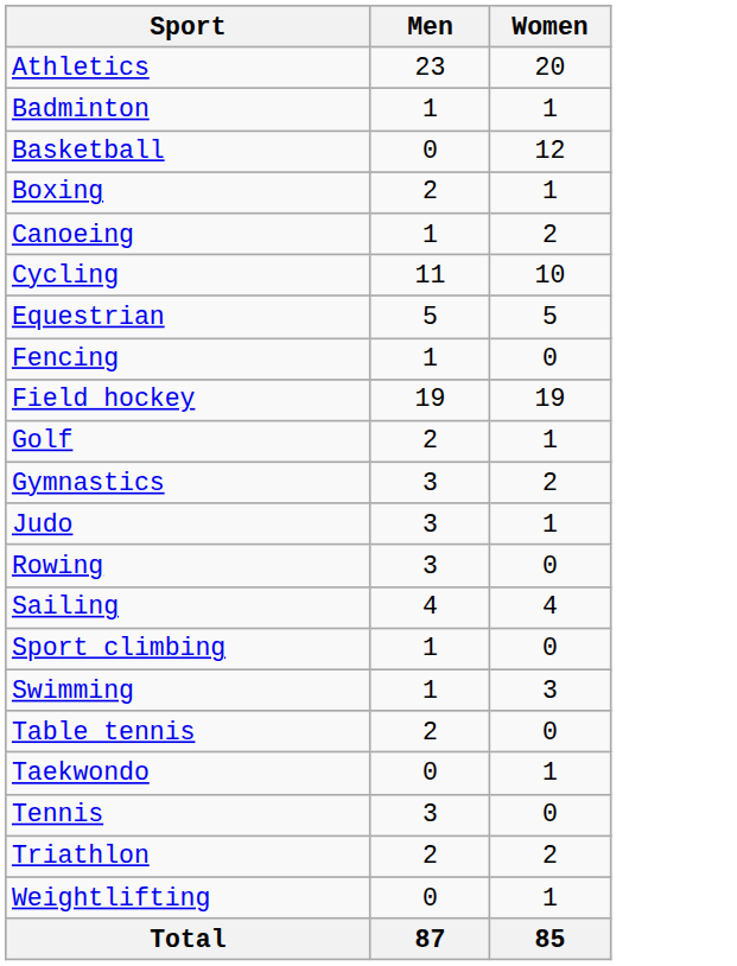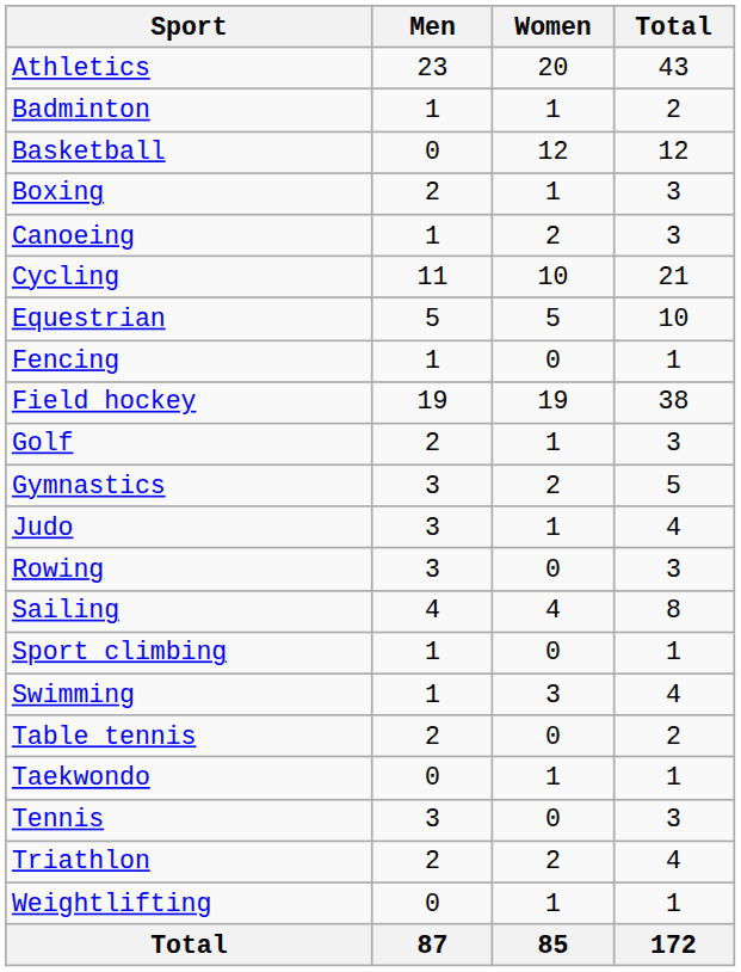+ column: Total | 43 | 2 | 12 | 3 | 3 | 21 | 10 | 1 | 38 | 3 | 5 | 4 | 3 | 8 | 1 | 4 | 2 | 1 | 3 | 4 | 1 | 172
